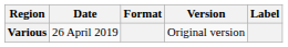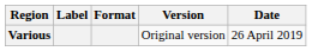columns swapped: Date <-> Label
